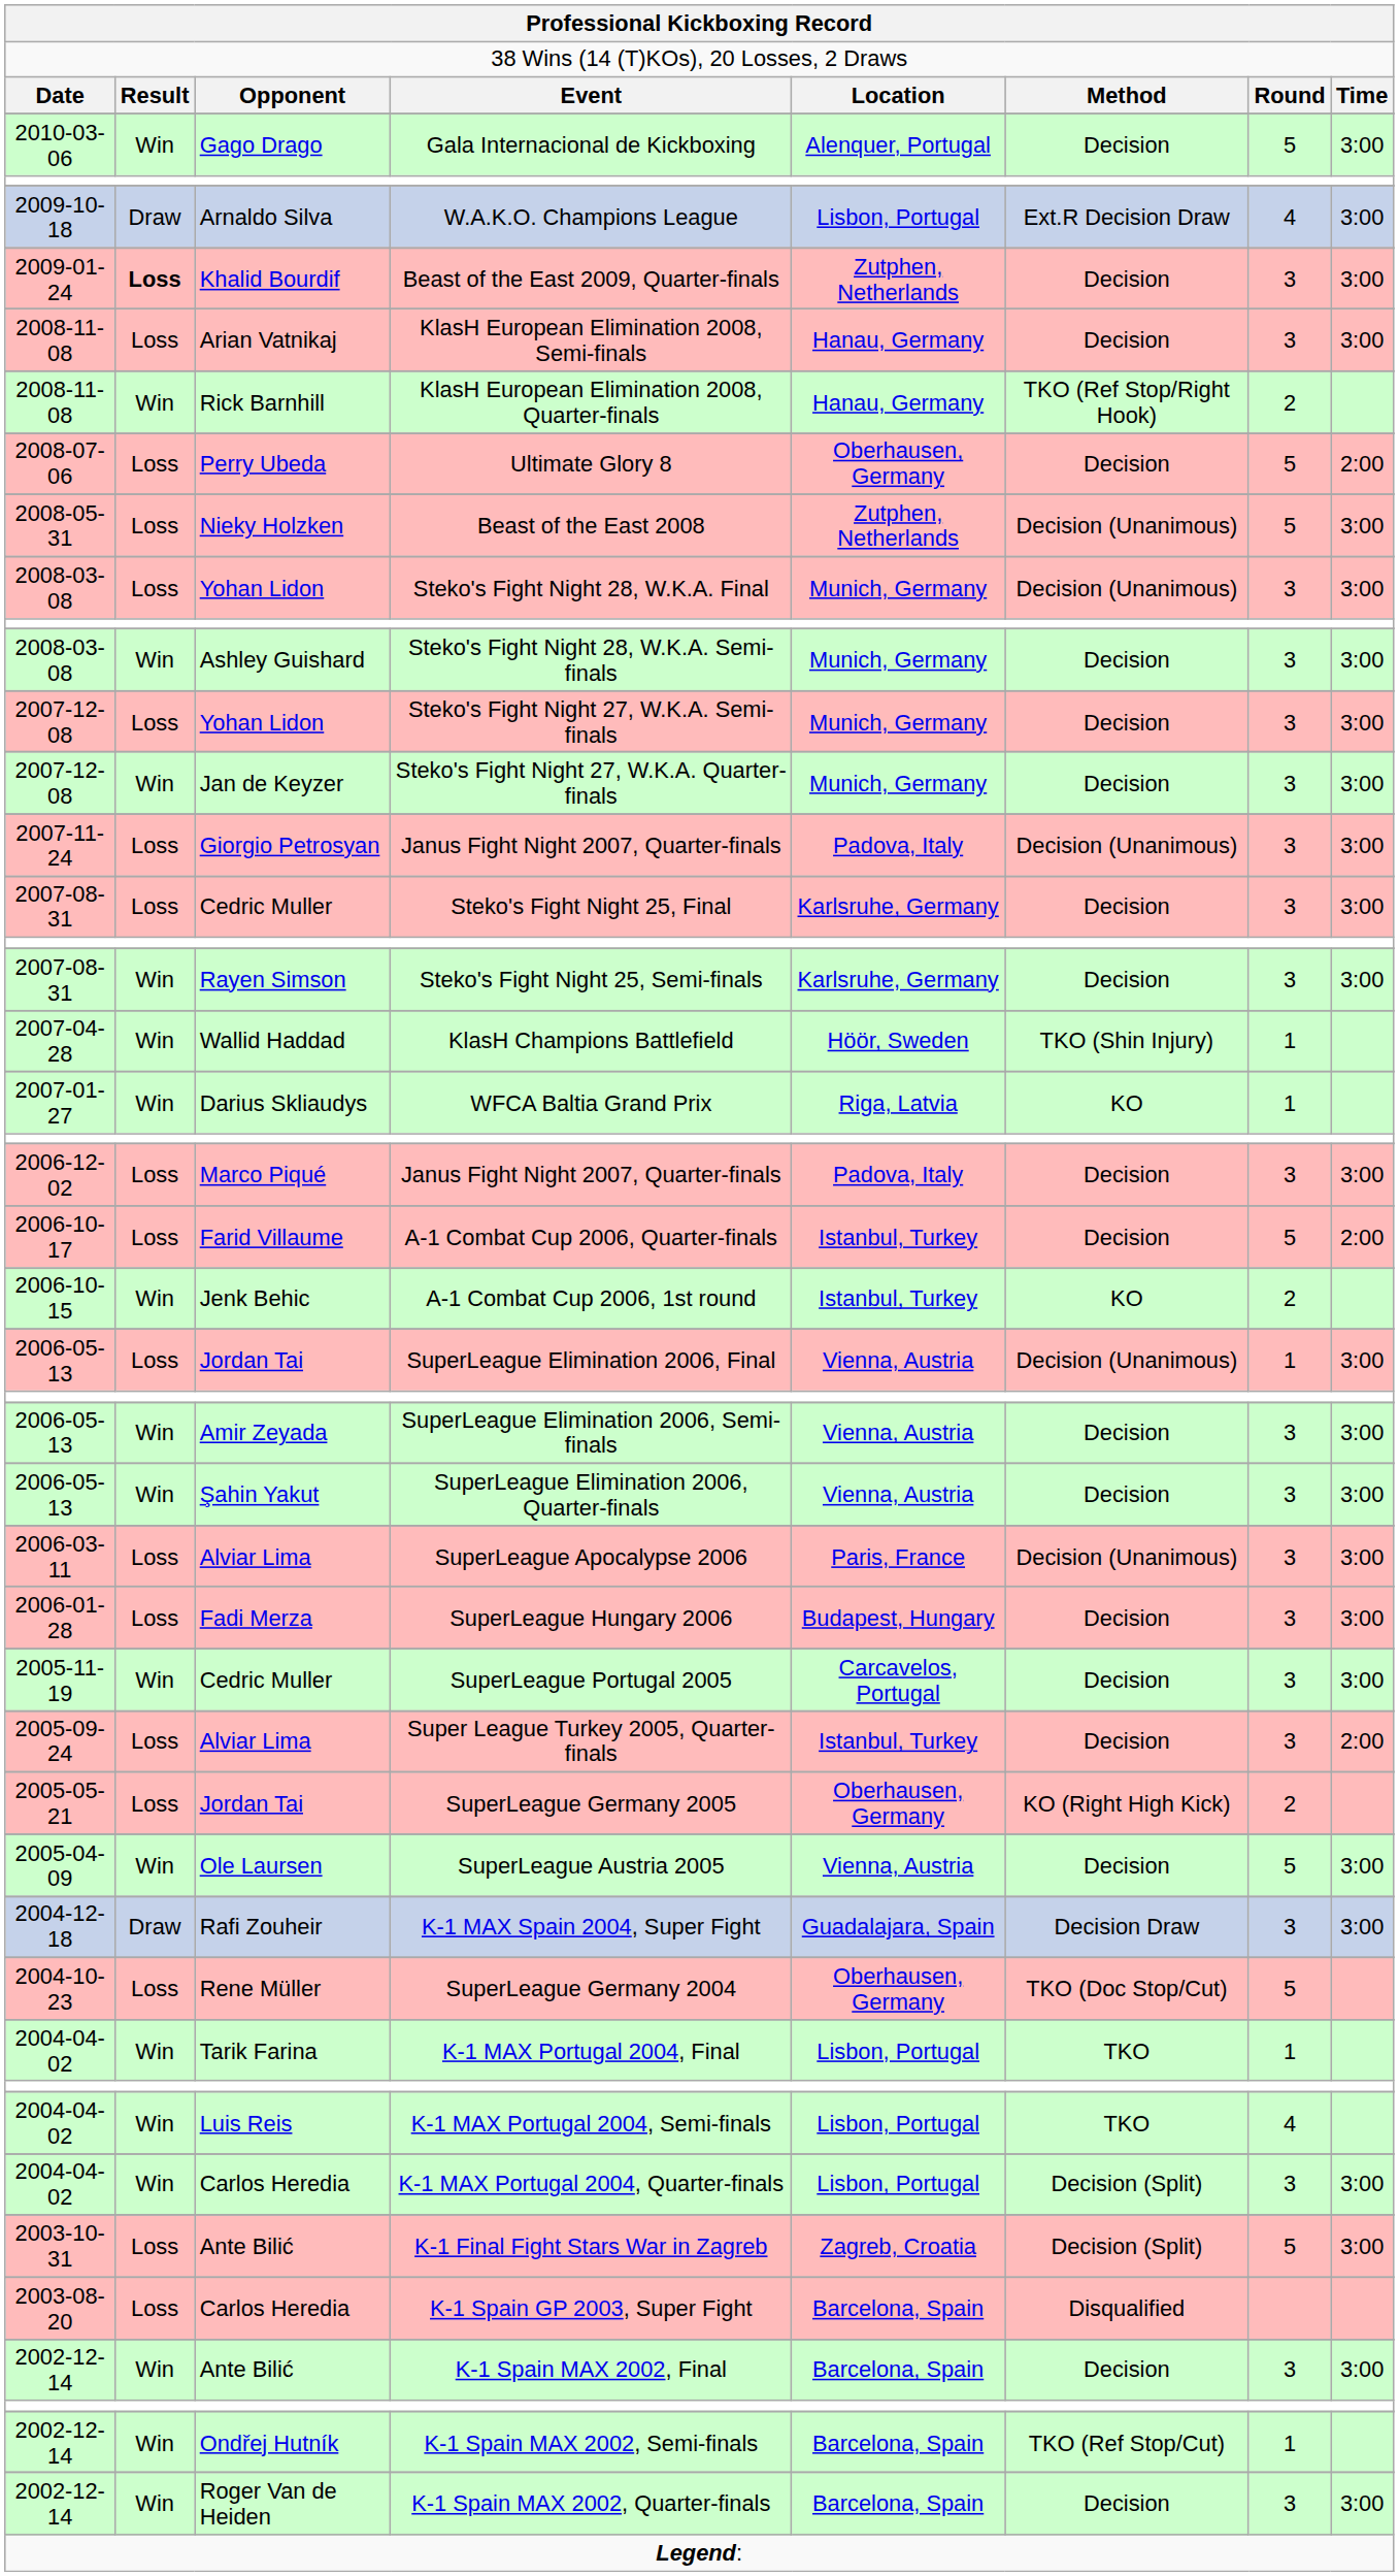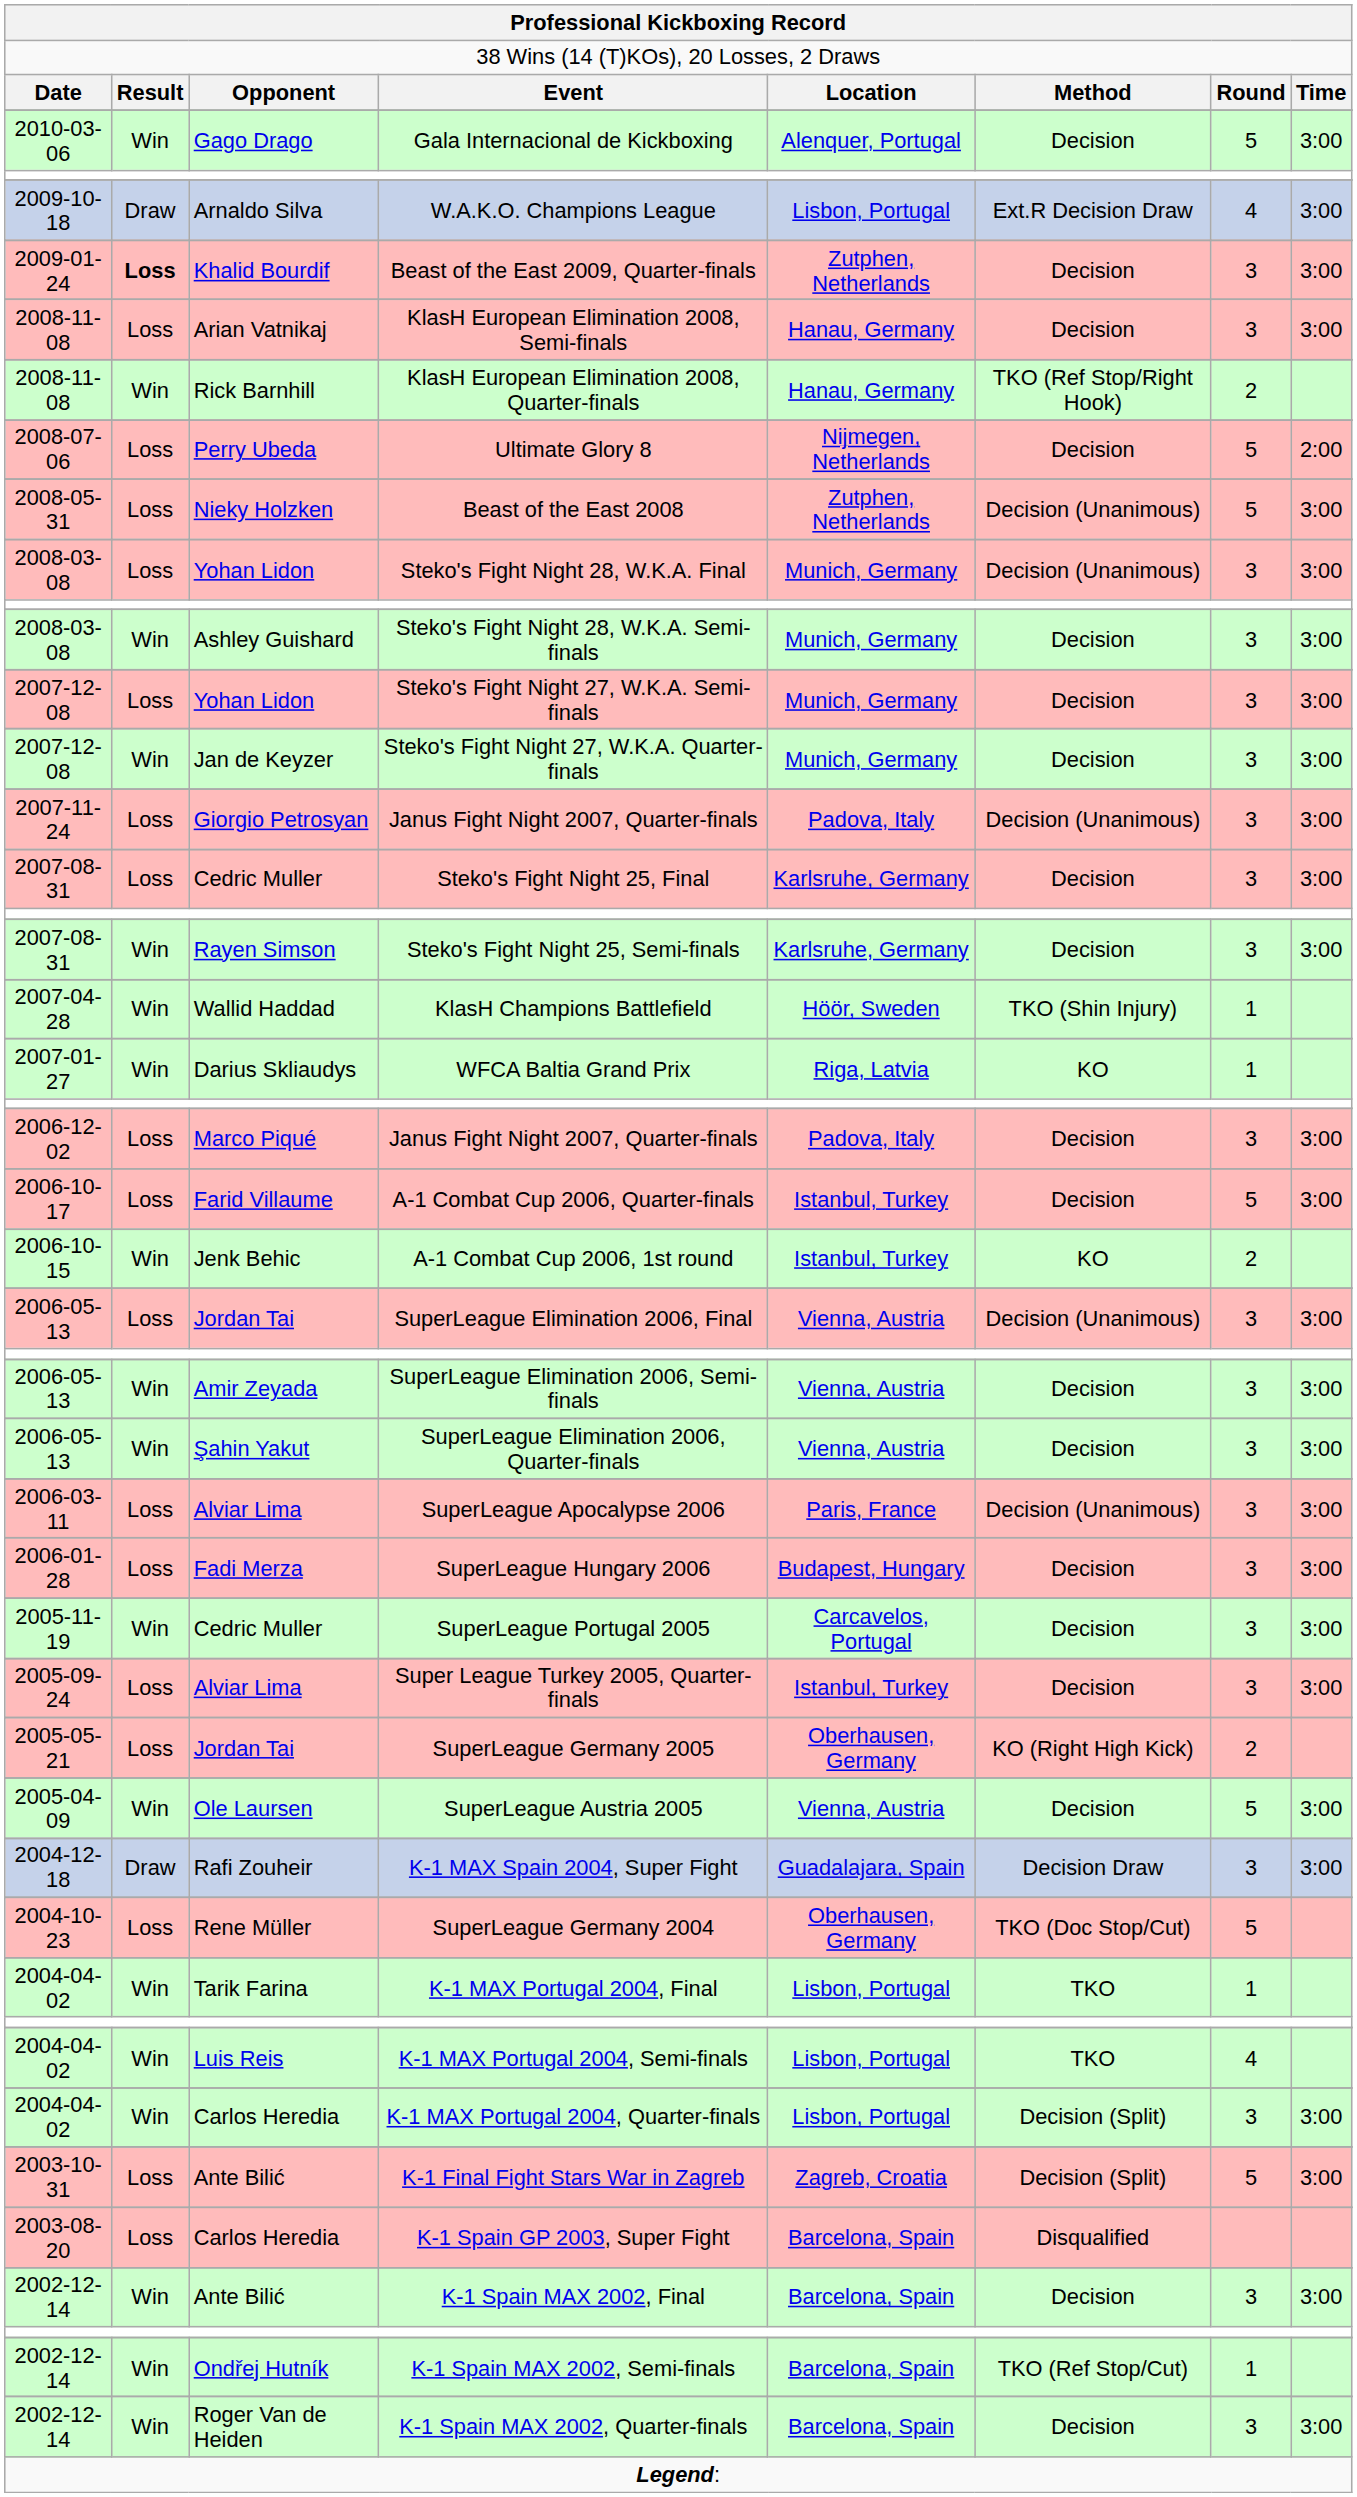Ultimate Glory 8 | column 5: Oberhausen, Germany -> Nijmegen, Netherlands
A-1 Combat Cup 2006, Quarter-finals | column 8: 2:00 -> 3:00
SuperLeague Elimination 2006, Final | column 7: 1 -> 3
Super League Turkey 2005, Quarter-finals | column 8: 2:00 -> 3:00
